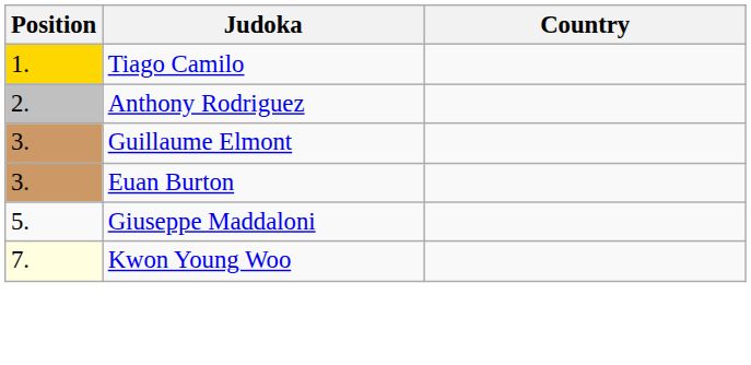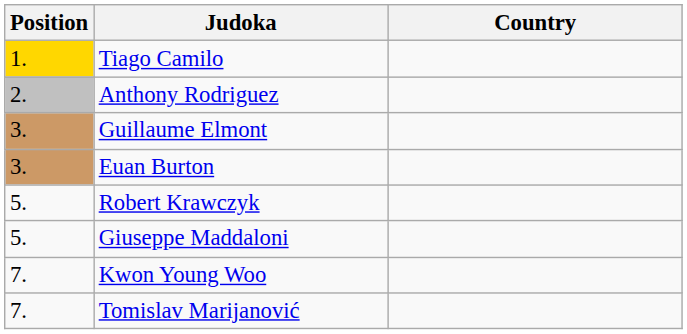+ row: 5. | Robert Krawczyk
Kwon Young Woo | Position: lightyellow background -> no background
+ row: 7. | Tomislav Marijanović
